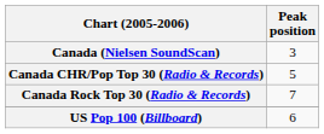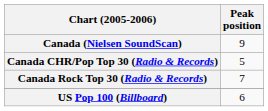Canada (Nielsen SoundScan) | Peak position: 3 -> 9
